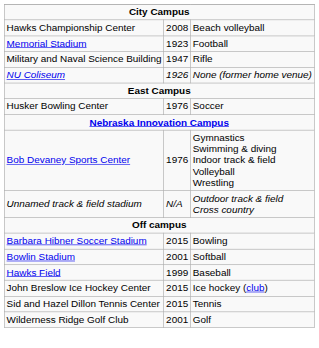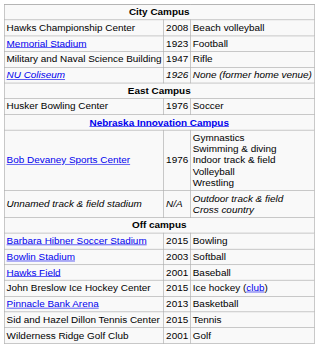Bowlin Stadium | column 2: 2001 -> 2003
Hawks Field | column 2: 1999 -> 2001
+ row: Pinnacle Bank Arena | 2013 | Basketball
